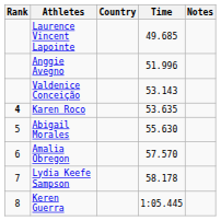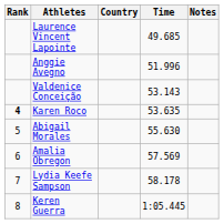Amalia Obregon | Time: 57.570 -> 57.569
